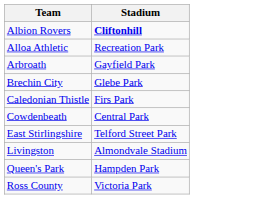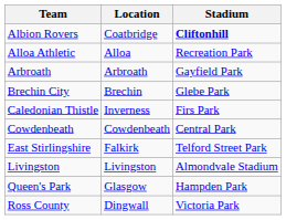+ column: Location | Coatbridge | Alloa | Arbroath | Brechin | Inverness | Cowdenbeath | Falkirk | Livingston | Glasgow | Dingwall
